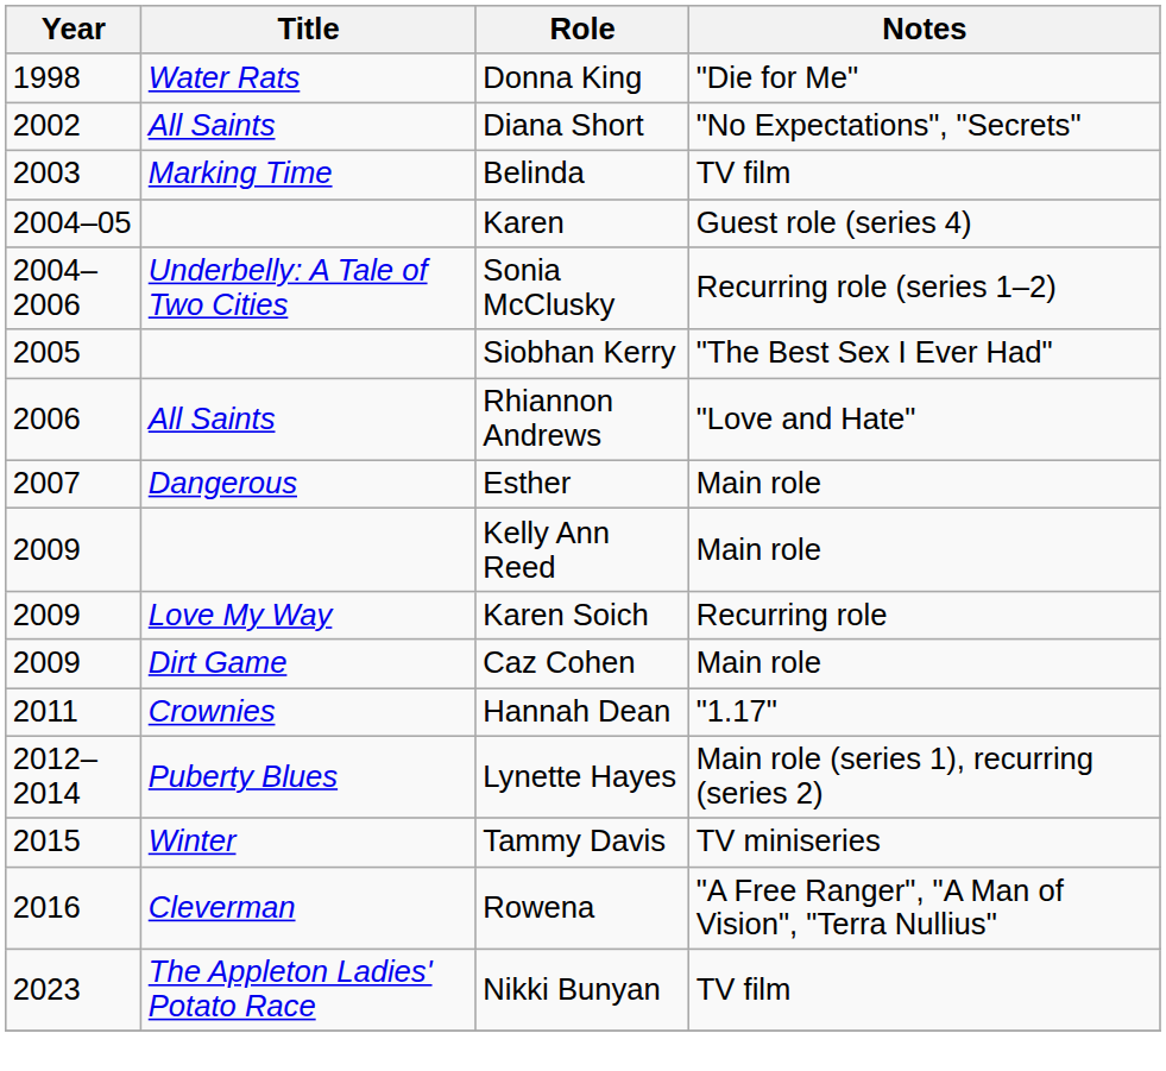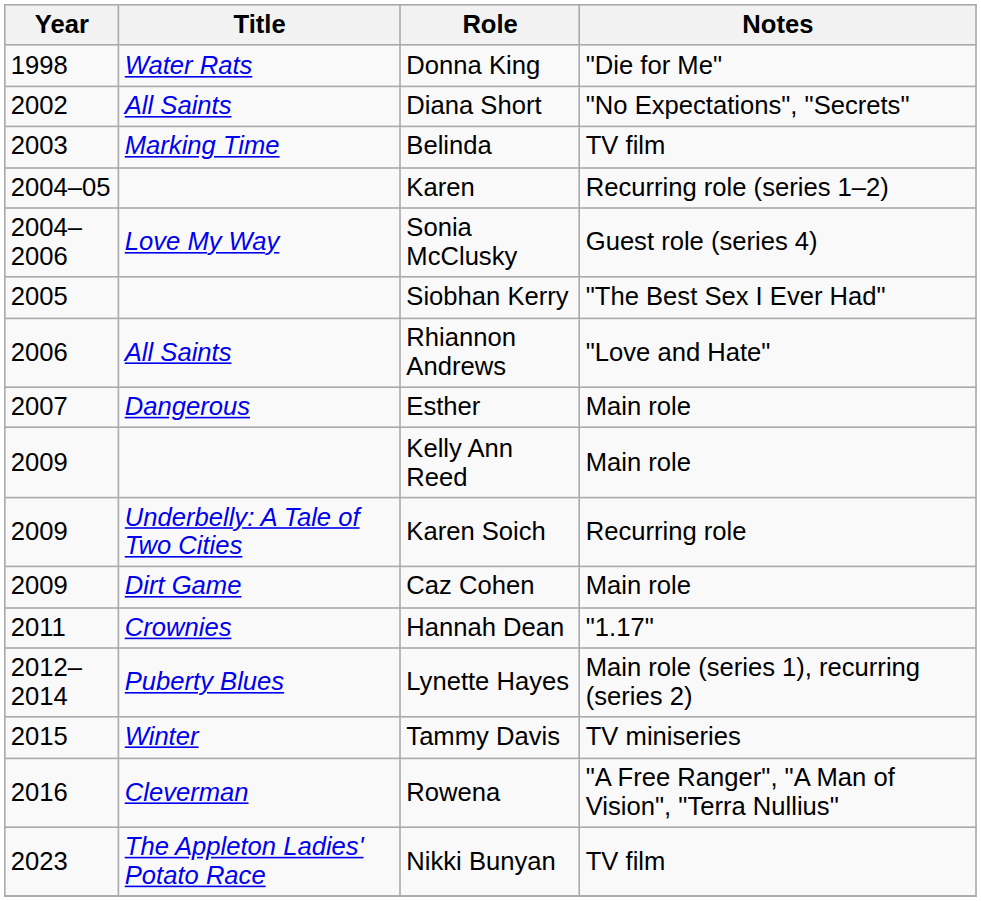Karen | Notes: Guest role (series 4) -> Recurring role (series 1–2)
Sonia McClusky | Title: Underbelly: A Tale of Two Cities -> Love My Way
Sonia McClusky | Notes: Recurring role (series 1–2) -> Guest role (series 4)
Karen Soich | Title: Love My Way -> Underbelly: A Tale of Two Cities
